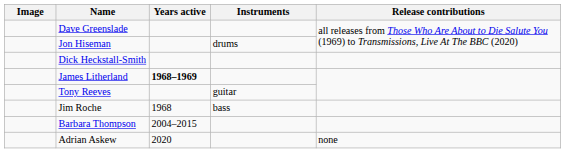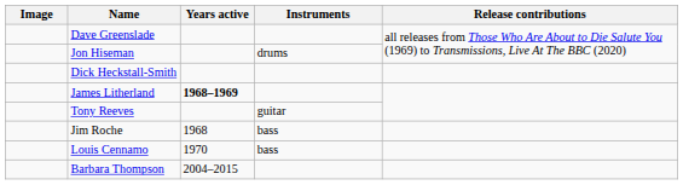+ row: Louis Cennamo | 1970 | bass
- row: Adrian Askew | 2020 | none
